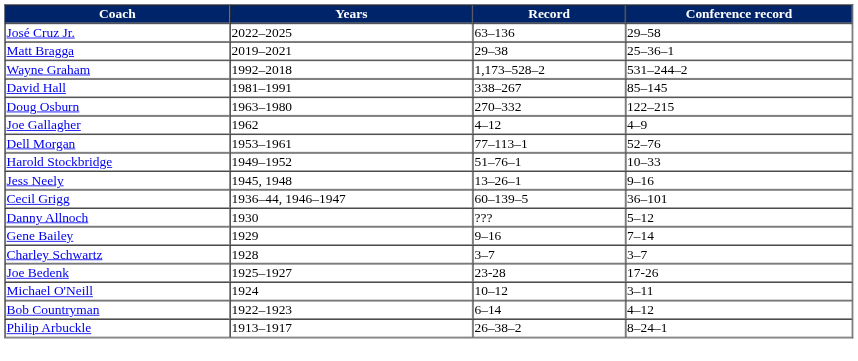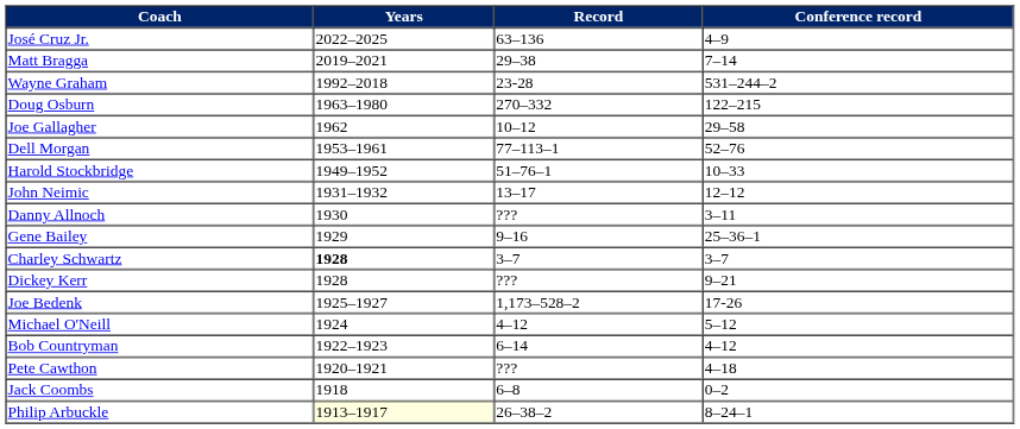José Cruz Jr. | Conference record: 29–58 -> 4–9
Matt Bragga | Conference record: 25–36–1 -> 7–14
Wayne Graham | Record: 1,173–528–2 -> 23-28
- row: David Hall | 1981–1991 | 338–267 | 85–145
Joe Gallagher | Record: 4–12 -> 10–12
Joe Gallagher | Conference record: 4–9 -> 29–58
- row: Jess Neely | 1945, 1948 | 13–26–1 | 9–16
- row: Cecil Grigg | 1936–44, 1946–1947 | 60–139–5 | 36–101
+ row: John Neimic | 1931–1932 | 13–17 | 12–12
Danny Allnoch | Conference record: 5–12 -> 3–11
Gene Bailey | Conference record: 7–14 -> 25–36–1
Charley Schwartz | Years: normal -> bold
+ row: Dickey Kerr | 1928 | ??? | 9–21
Joe Bedenk | Record: 23-28 -> 1,173–528–2
Michael O'Neill | Record: 10–12 -> 4–12
Michael O'Neill | Conference record: 3–11 -> 5–12
+ row: Pete Cawthon | 1920–1921 | ??? | 4–18
+ row: Jack Coombs | 1918 | 6–8 | 0–2
Philip Arbuckle | Years: no background -> lightyellow background
